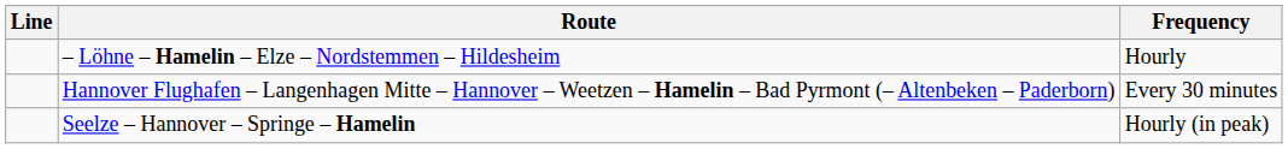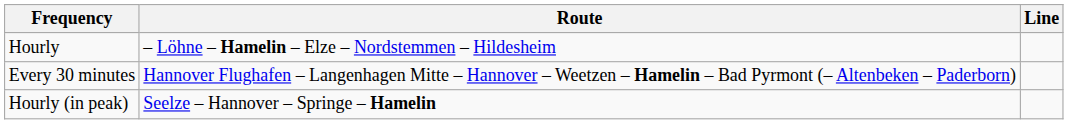columns swapped: Line <-> Frequency
